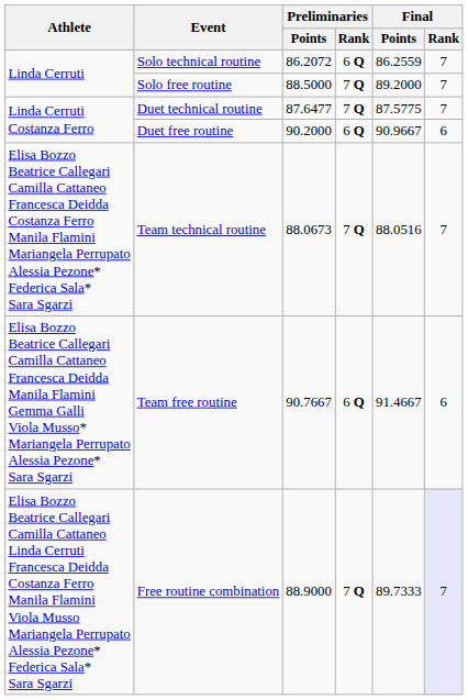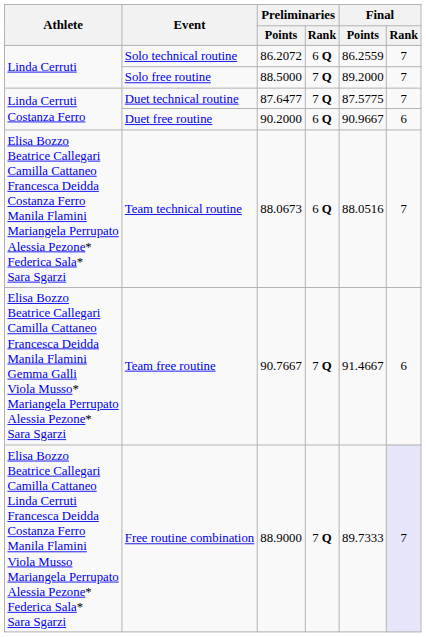Team technical routine | Preliminaries / Rank: 7 Q -> 6 Q
Team free routine | Preliminaries / Rank: 6 Q -> 7 Q
